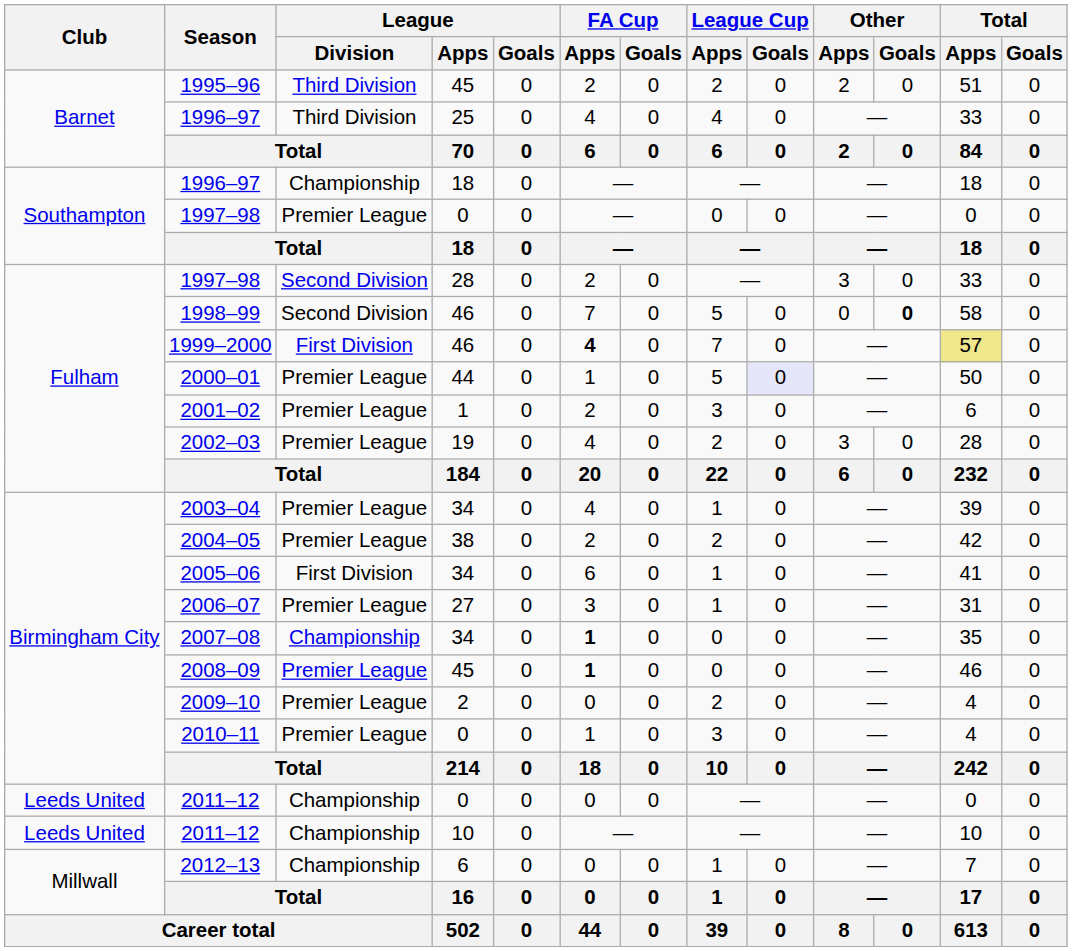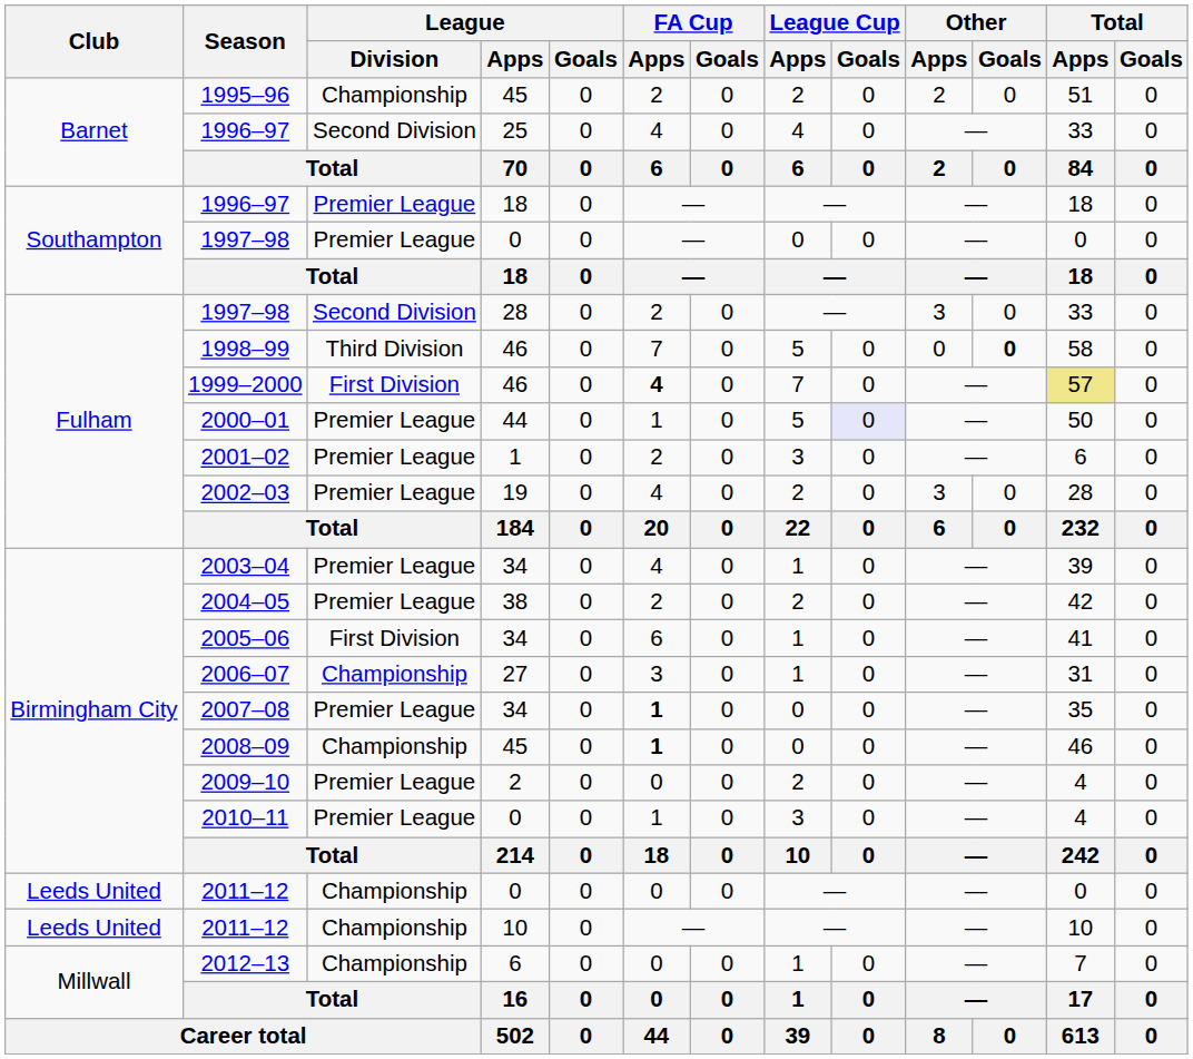1995–96 | League / Division: Third Division -> Championship
1996–97 / 25 | League / Division: Third Division -> Second Division
1996–97 / 18 | League / Division: Championship -> Premier League
1998–99 | League / Division: Second Division -> Third Division
2006–07 | League / Division: Premier League -> Championship
2007–08 | League / Division: Championship -> Premier League
2008–09 | League / Division: Premier League -> Championship
